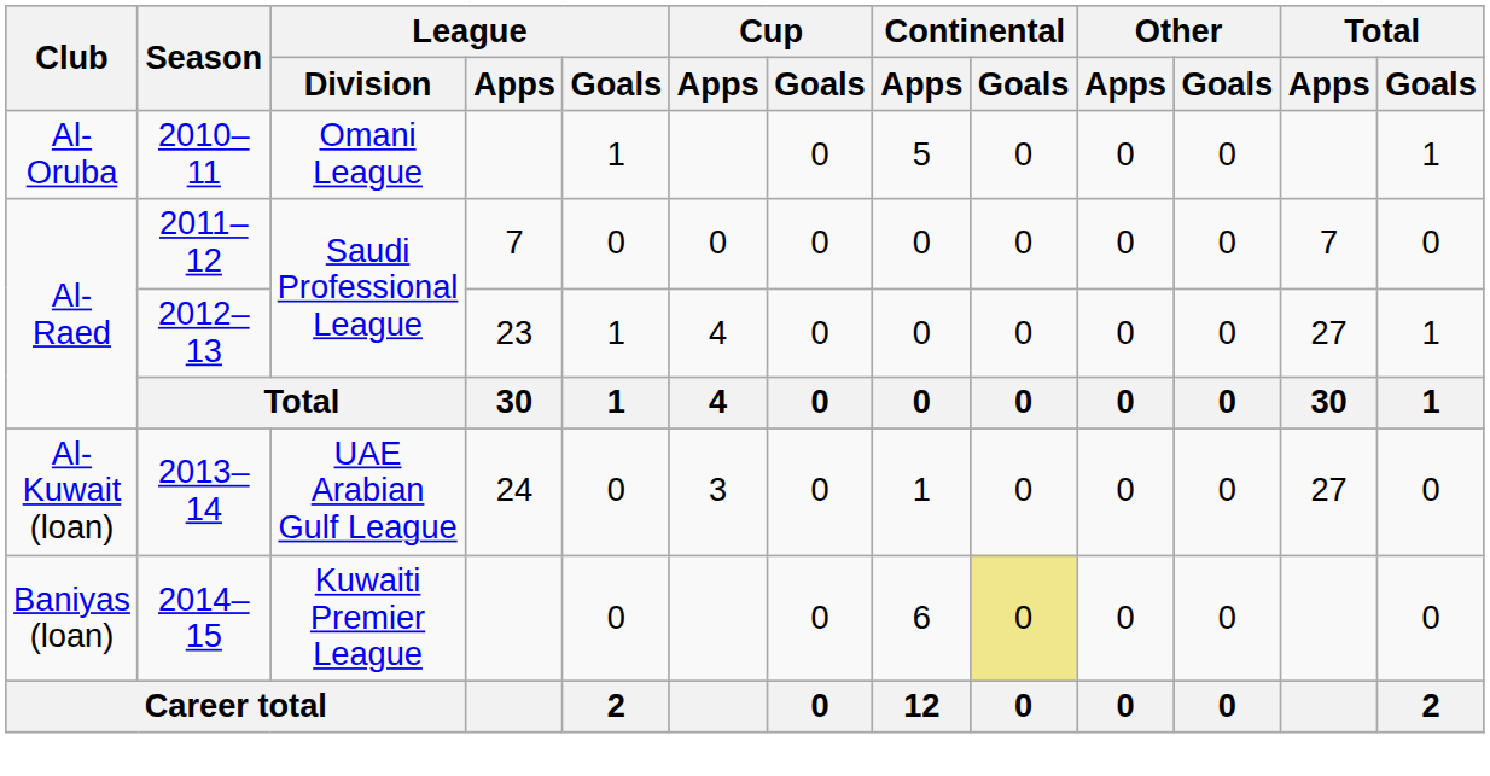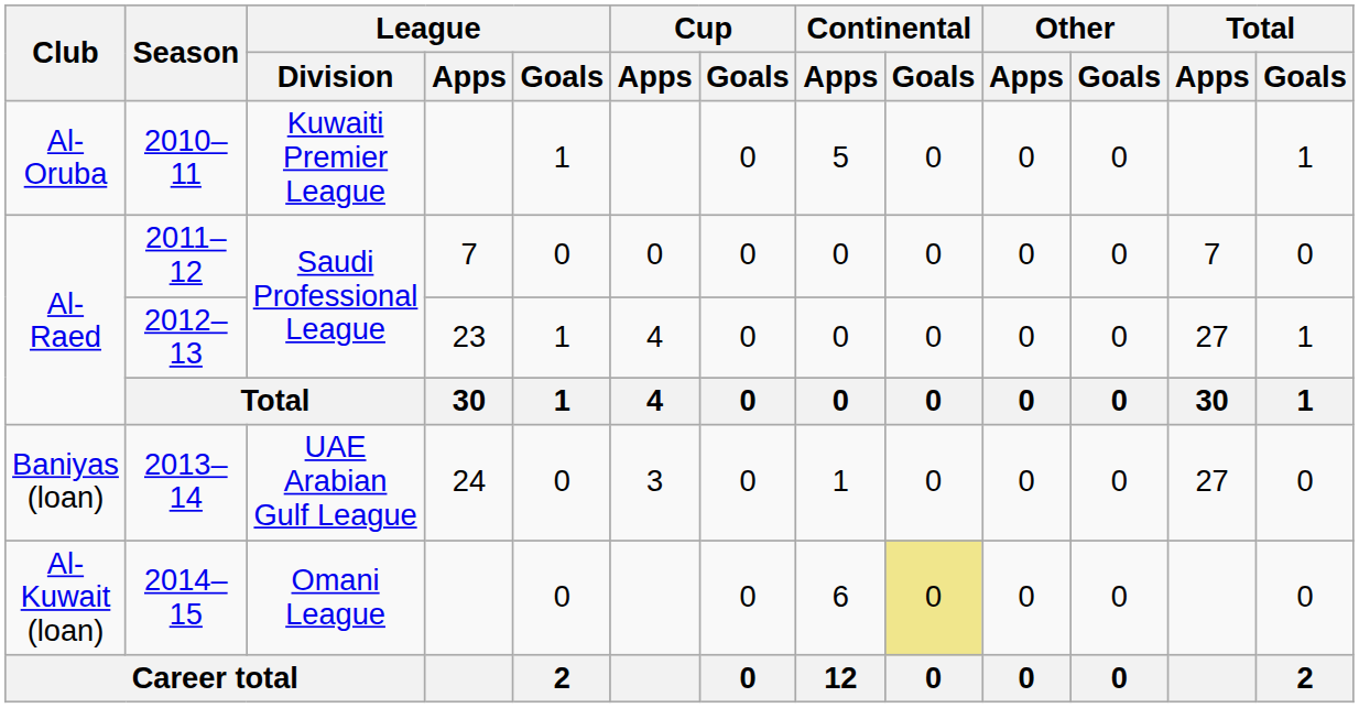2010–11 | League / Division: Omani League -> Kuwaiti Premier League
2013–14 | Club: Al-Kuwait (loan) -> Baniyas (loan)
2014–15 | Club: Baniyas (loan) -> Al-Kuwait (loan)
2014–15 | League / Division: Kuwaiti Premier League -> Omani League
